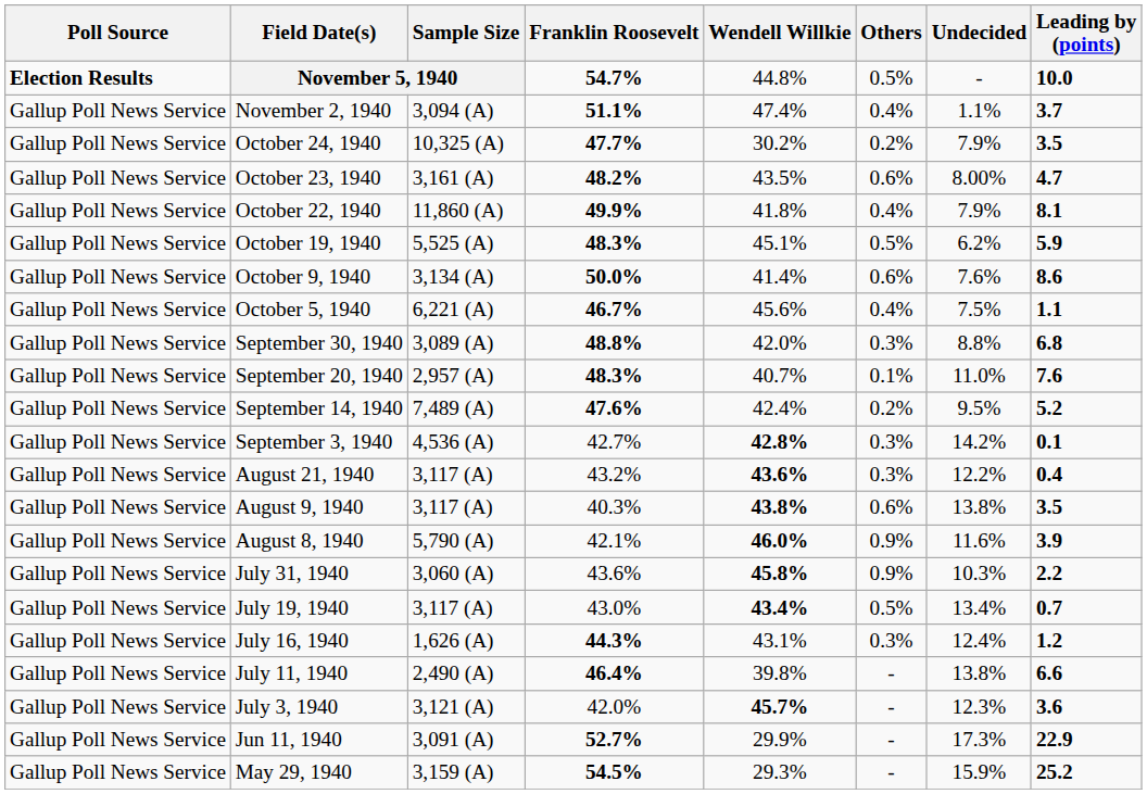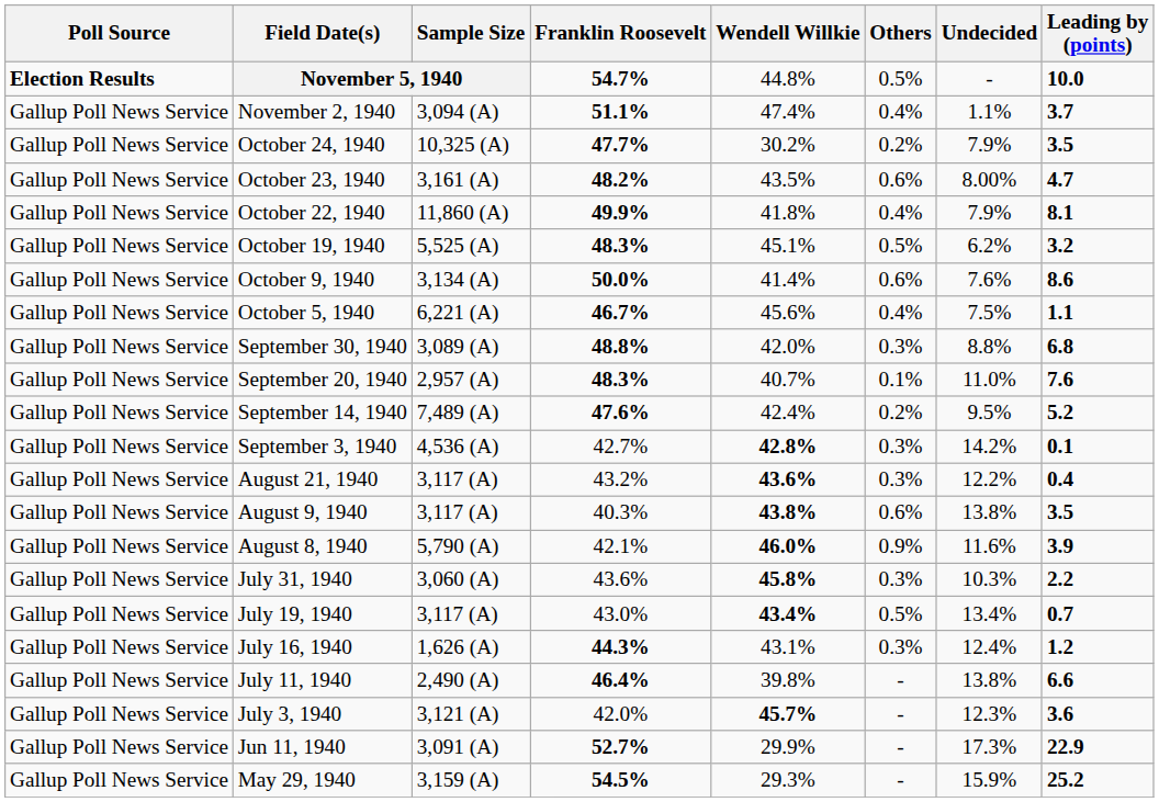October 19, 1940 | Leading by (points): 5.9 -> 3.2
July 31, 1940 | Others: 0.9% -> 0.3%
